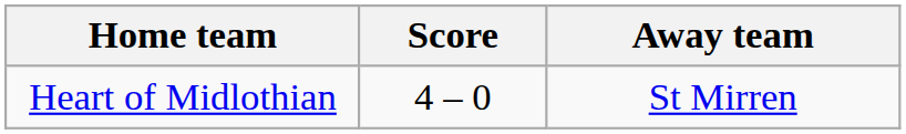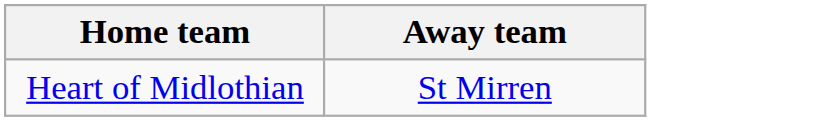- column: Score | 4 – 0
